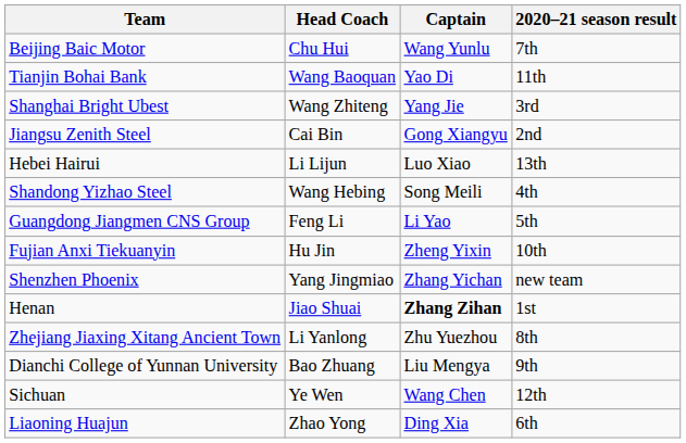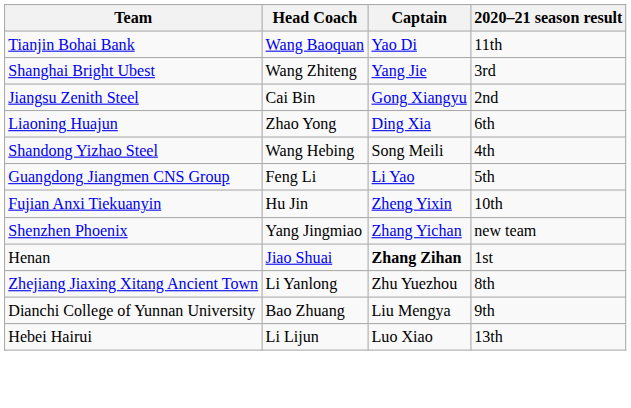- row: Beijing Baic Motor | Chu Hui | Wang Yunlu | 7th
rows swapped: Liaoning Huajun <-> Hebei Hairui
- row: Sichuan | Ye Wen | Wang Chen | 12th
